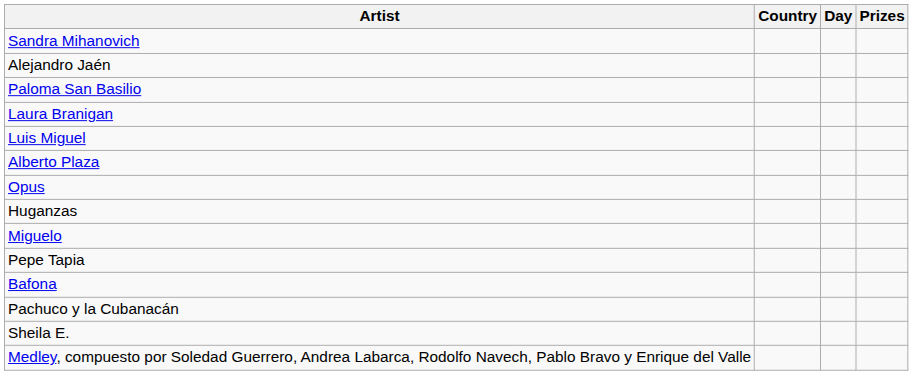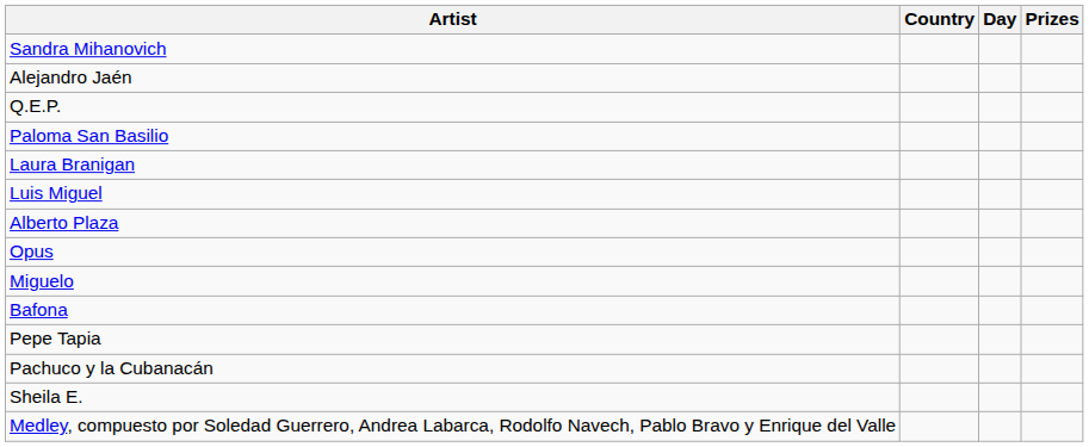+ row: Q.E.P.
- row: Huganzas
rows swapped: Bafona <-> Pepe Tapia
